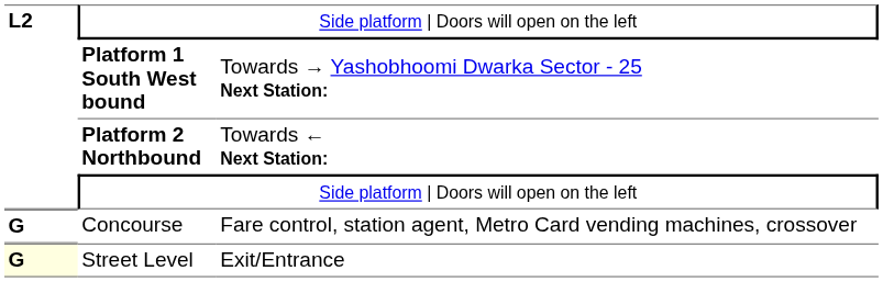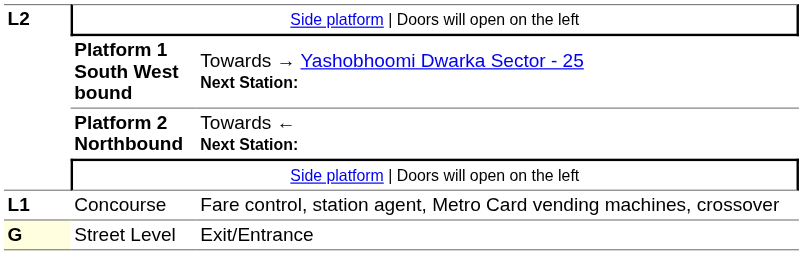Concourse | column 1: G -> L1
